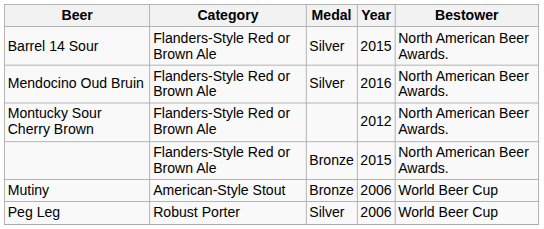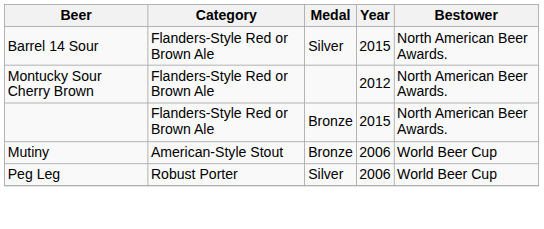- row: Mendocino Oud Bruin | Flanders-Style Red or Brown Ale | Silver | 2016 | North American Beer Awards.
